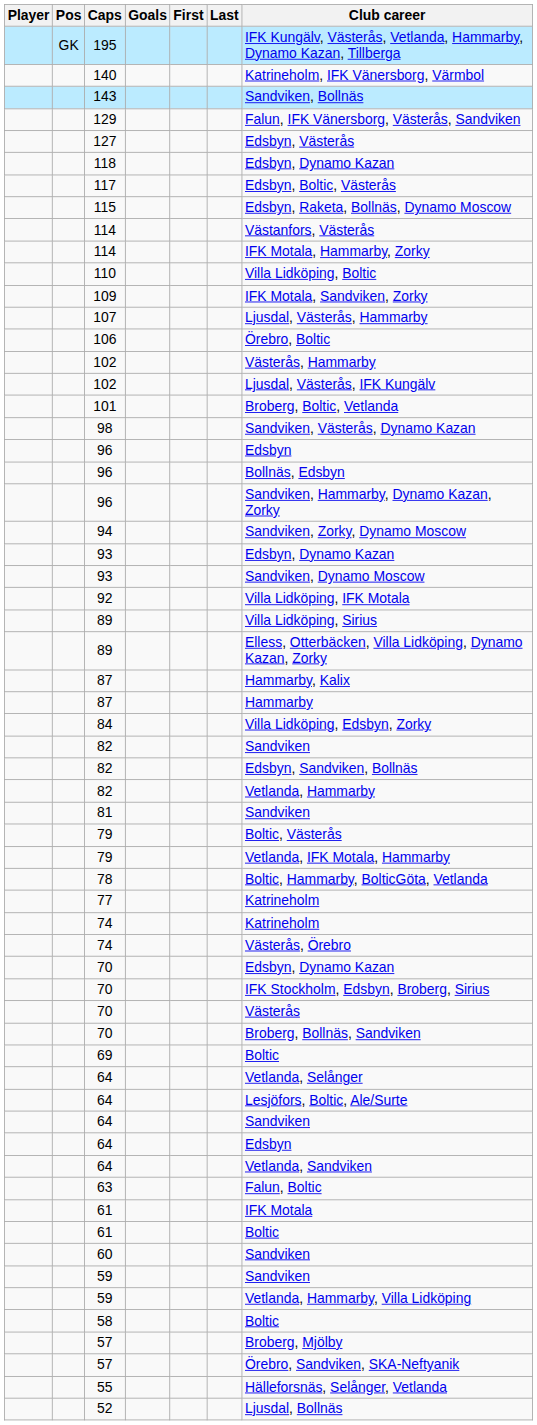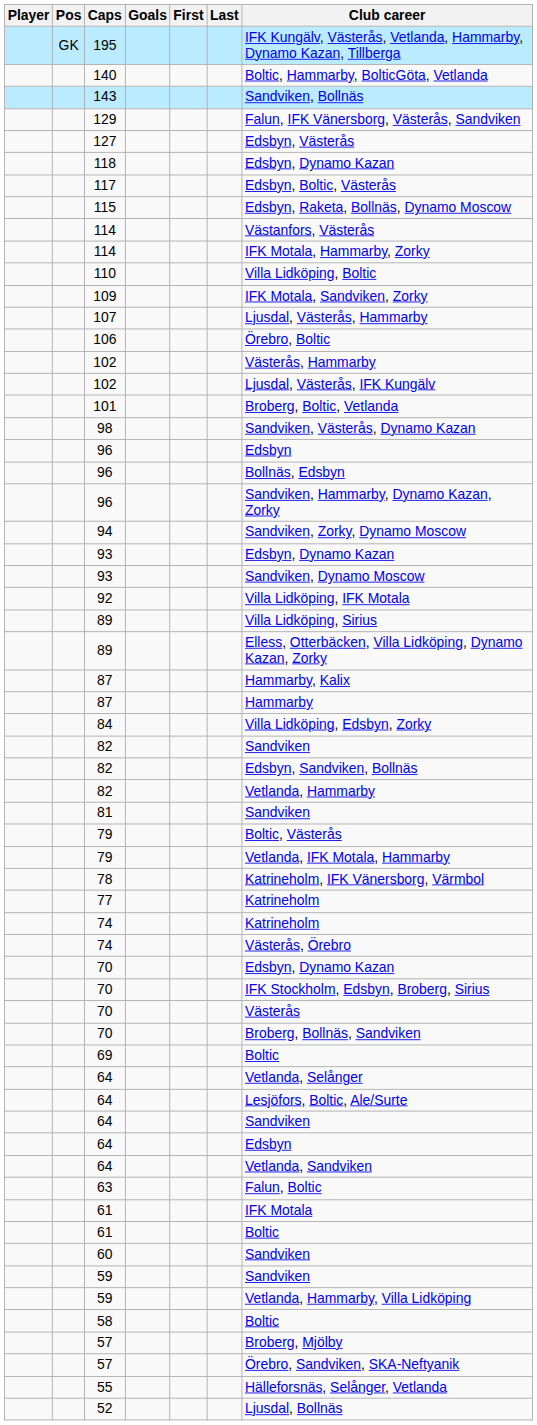140 | Club career: Katrineholm, IFK Vänersborg, Värmbol -> Boltic, Hammarby, BolticGöta, Vetlanda
78 | Club career: Boltic, Hammarby, BolticGöta, Vetlanda -> Katrineholm, IFK Vänersborg, Värmbol
